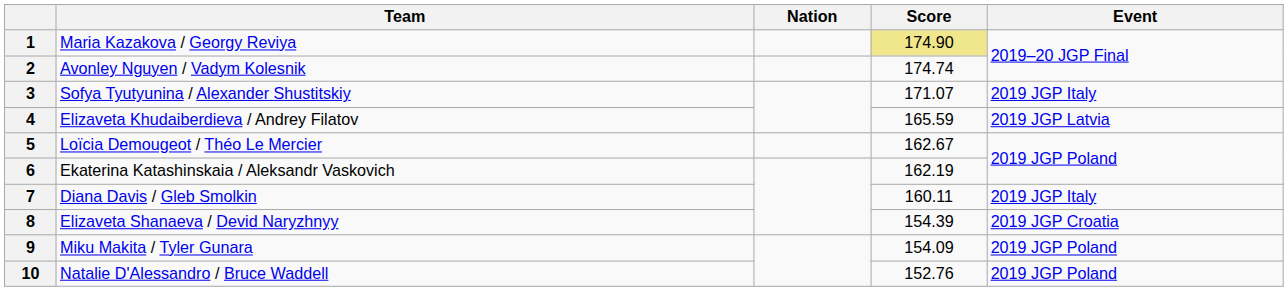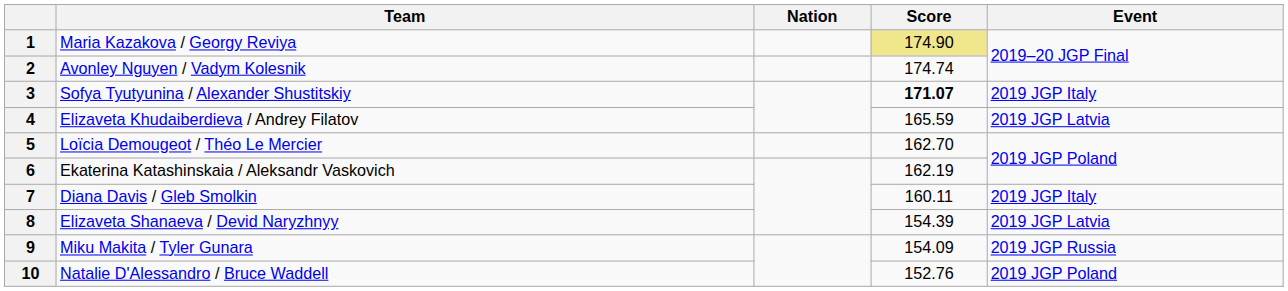3 | Score: normal -> bold
5 | Score: 162.67 -> 162.70
8 | Event: 2019 JGP Croatia -> 2019 JGP Latvia
9 | Event: 2019 JGP Poland -> 2019 JGP Russia
